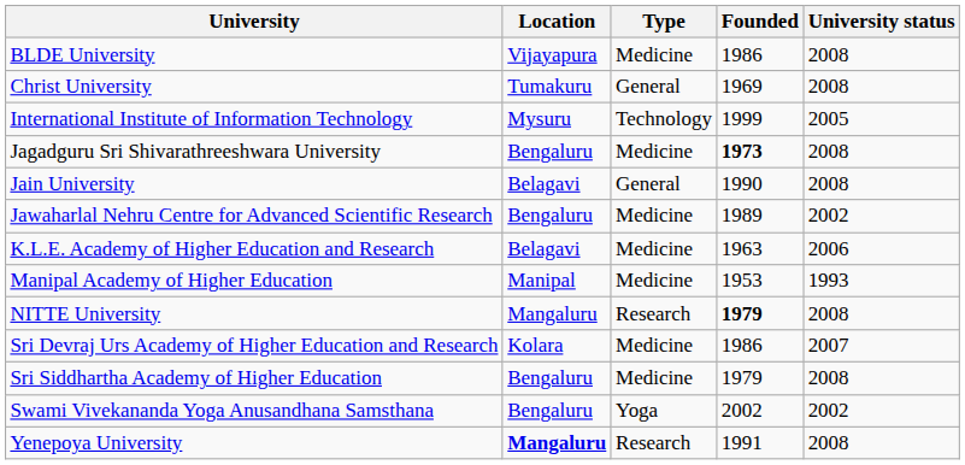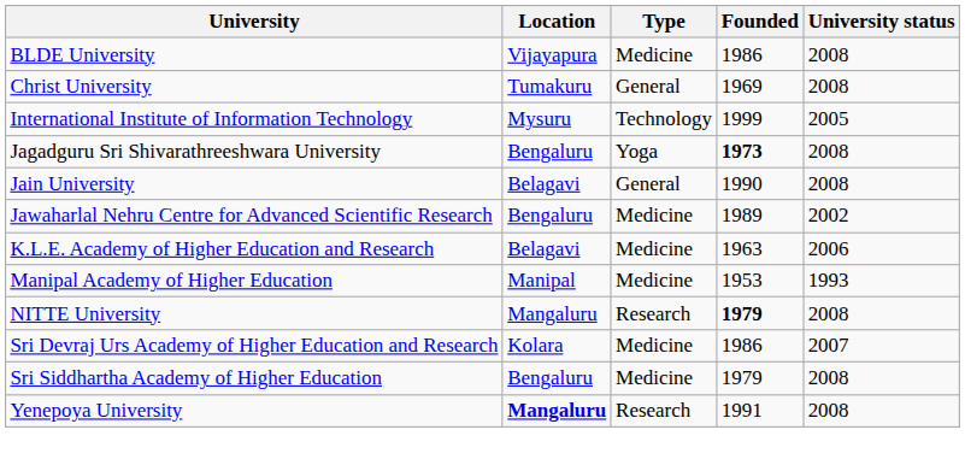Jagadguru Sri Shivarathreeshwara University | Type: Medicine -> Yoga
- row: Swami Vivekananda Yoga Anusandhana Samsthana | Bengaluru | Yoga | 2002 | 2002
